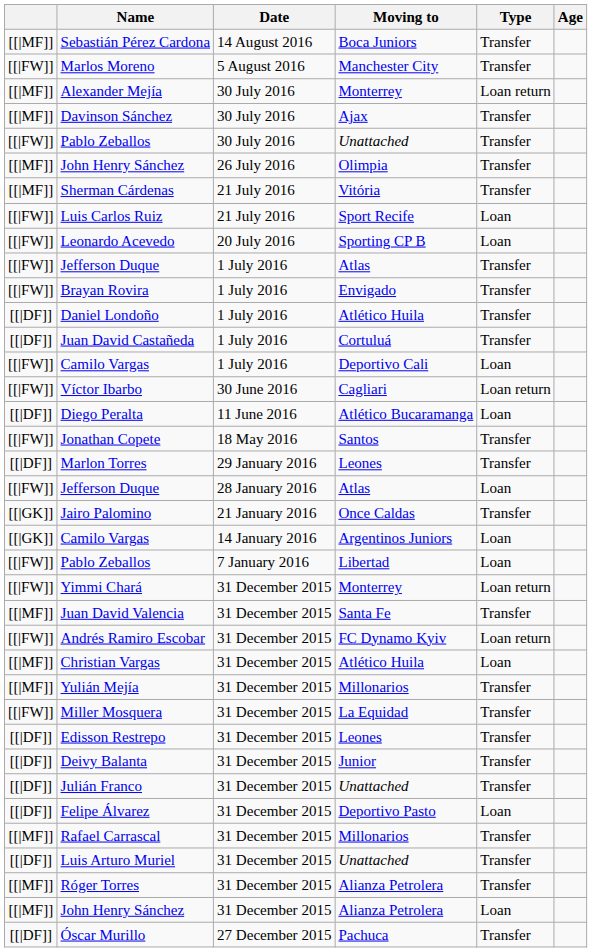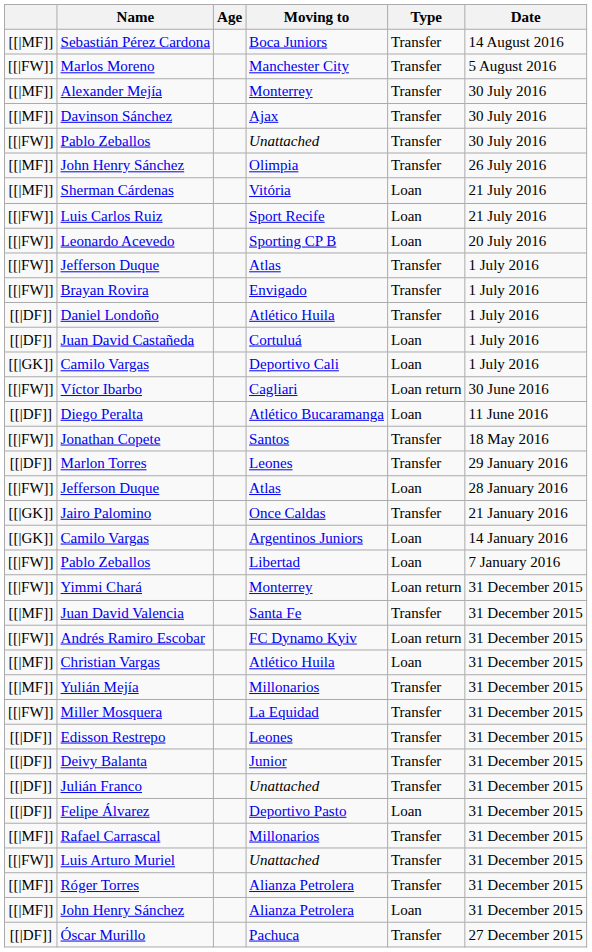columns swapped: Age <-> Date
Alexander Mejía | Type: Loan return -> Transfer
Sherman Cárdenas | Type: Transfer -> Loan
Juan David Castañeda | Type: Transfer -> Loan
Camilo Vargas / Deportivo Cali | column 1: [[|FW]] -> [[|GK]]
Luis Arturo Muriel | column 1: [[|DF]] -> [[|FW]]
